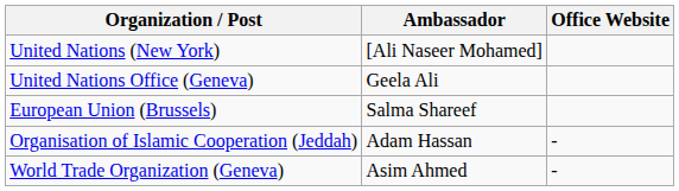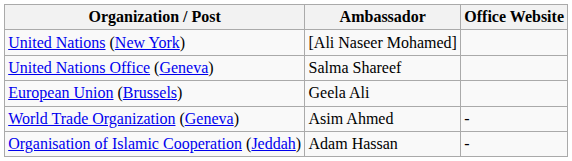United Nations Office (Geneva) | Ambassador: Geela Ali -> Salma Shareef
European Union (Brussels) | Ambassador: Salma Shareef -> Geela Ali
rows swapped: Organisation of Islamic Cooperation (Jeddah) <-> World Trade Organization (Geneva)
